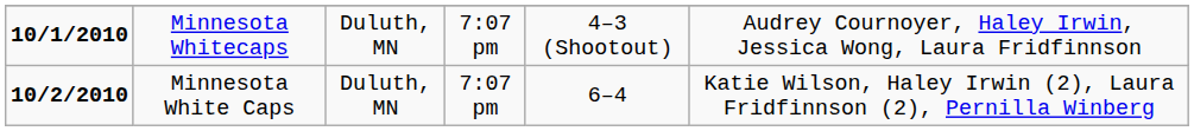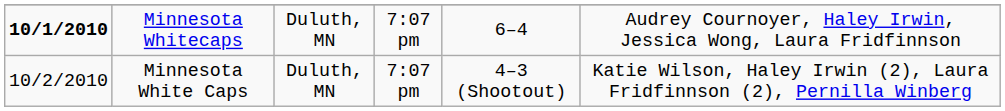Minnesota Whitecaps | column 5: 4–3 (Shootout) -> 6–4
Minnesota White Caps | column 1: bold -> normal
Minnesota White Caps | column 5: 6–4 -> 4–3 (Shootout)
